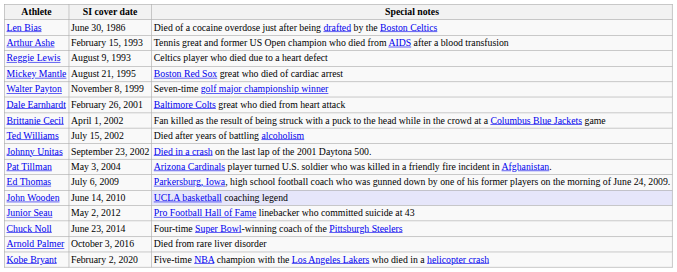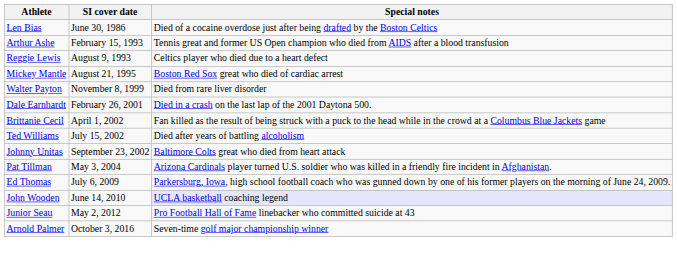Walter Payton | Special notes: Seven-time golf major championship winner -> Died from rare liver disorder
Dale Earnhardt | Special notes: Baltimore Colts great who died from heart attack -> Died in a crash on the last lap of the 2001 Daytona 500.
Johnny Unitas | Special notes: Died in a crash on the last lap of the 2001 Daytona 500. -> Baltimore Colts great who died from heart attack
- row: Chuck Noll | June 23, 2014 | Four-time Super Bowl-winning coach of the Pittsburgh Steelers
Arnold Palmer | Special notes: Died from rare liver disorder -> Seven-time golf major championship winner
- row: Kobe Bryant | February 2, 2020 | Five-time NBA champion with the Los Angeles Lakers who died in a helicopter crash
